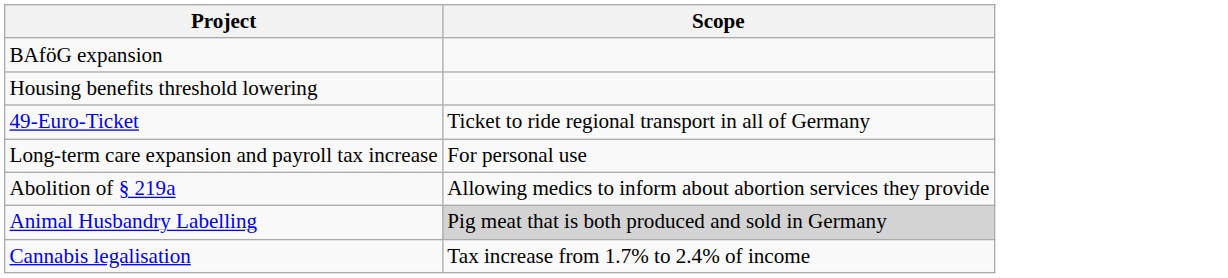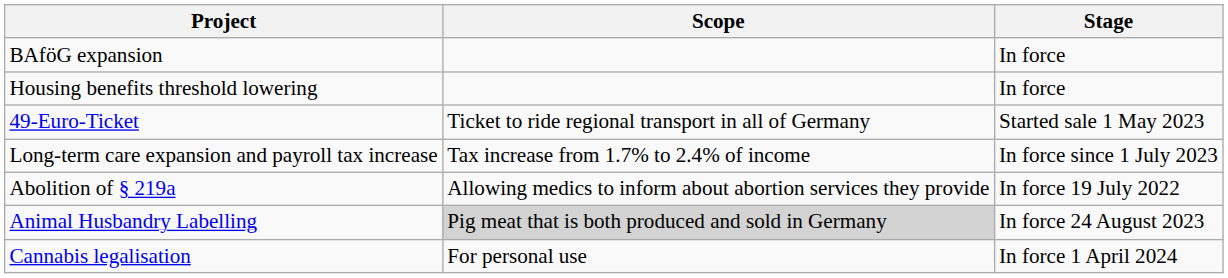+ column: Stage | In force | In force | Started sale 1 May 2023 | In force since 1 July 2023 | In force 19 July 2022 | In force 24 August 2023 | In force 1 April 2024
Long-term care expansion and payroll tax increase | Scope: For personal use -> Tax increase from 1.7% to 2.4% of income
Cannabis legalisation | Scope: Tax increase from 1.7% to 2.4% of income -> For personal use
